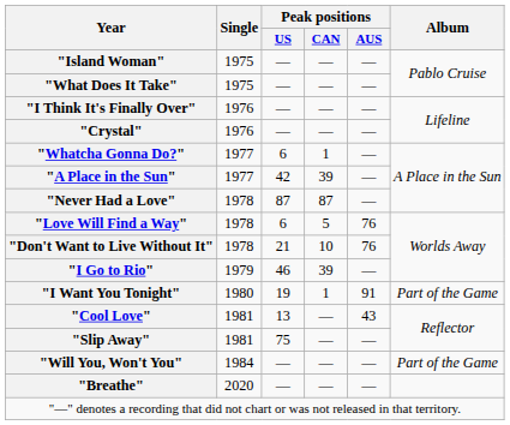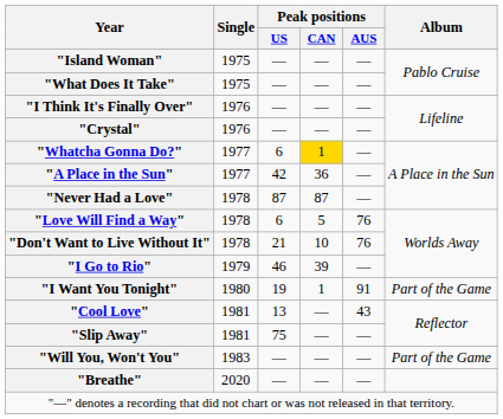"Whatcha Gonna Do?" | Peak positions / CAN: no background -> gold background
"A Place in the Sun" | Peak positions / CAN: 39 -> 36
"Will You, Won't You" | Single: 1984 -> 1983
